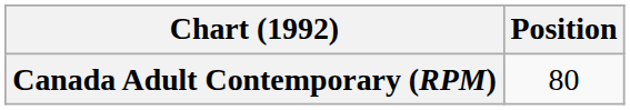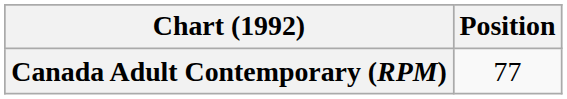Canada Adult Contemporary (RPM) | Position: 80 -> 77
